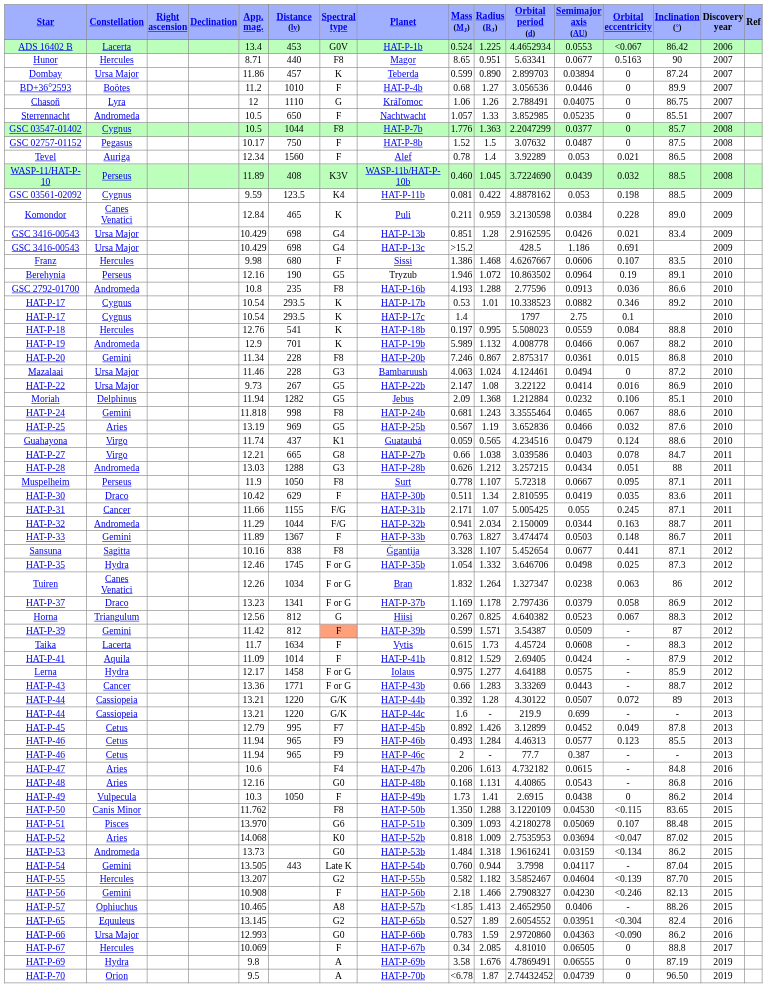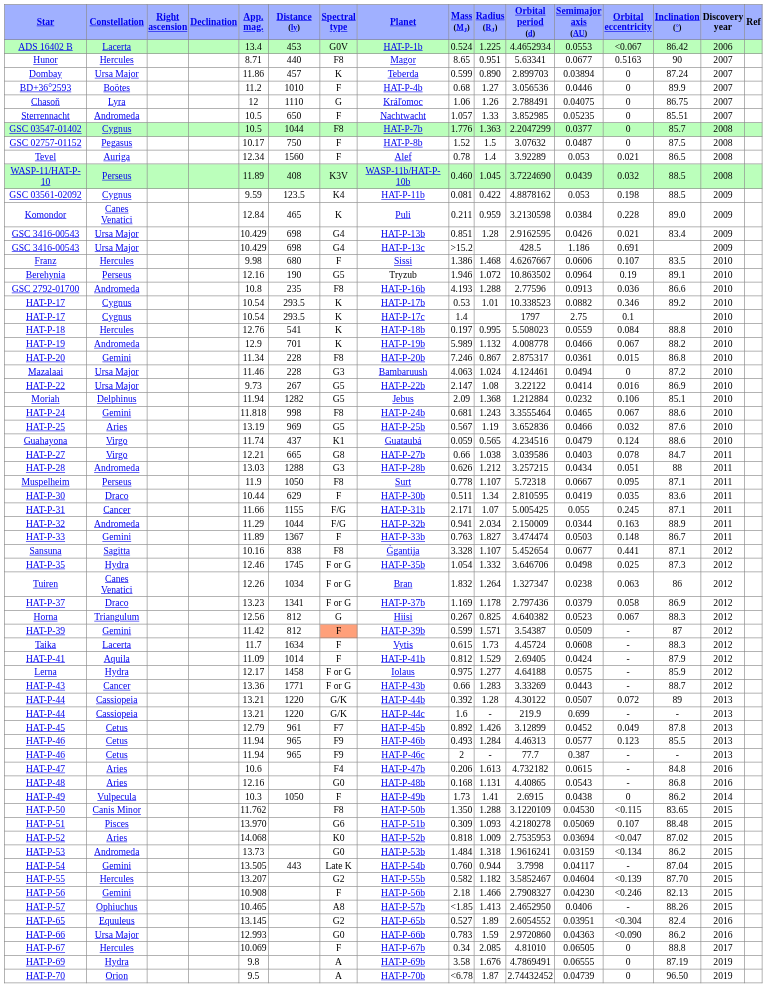HAT-P-30 | App. mag.: 10.42 -> 10.44
HAT-P-32 | Inclination (°): 88.7 -> 88.9
HAT-P-45 | Distance (ly): 995 -> 961
